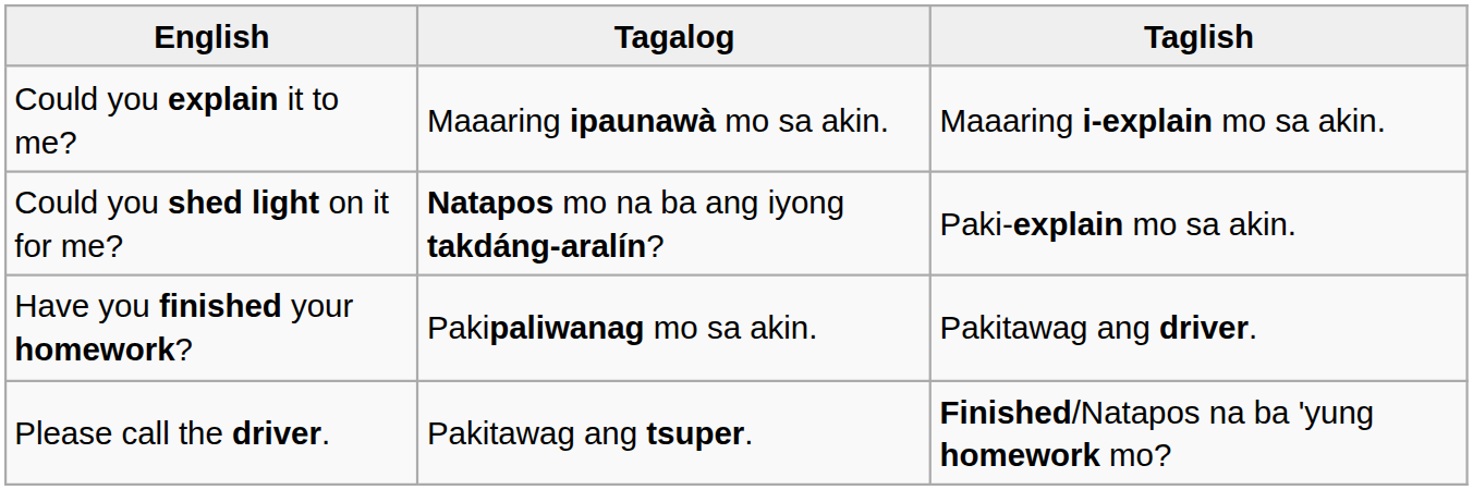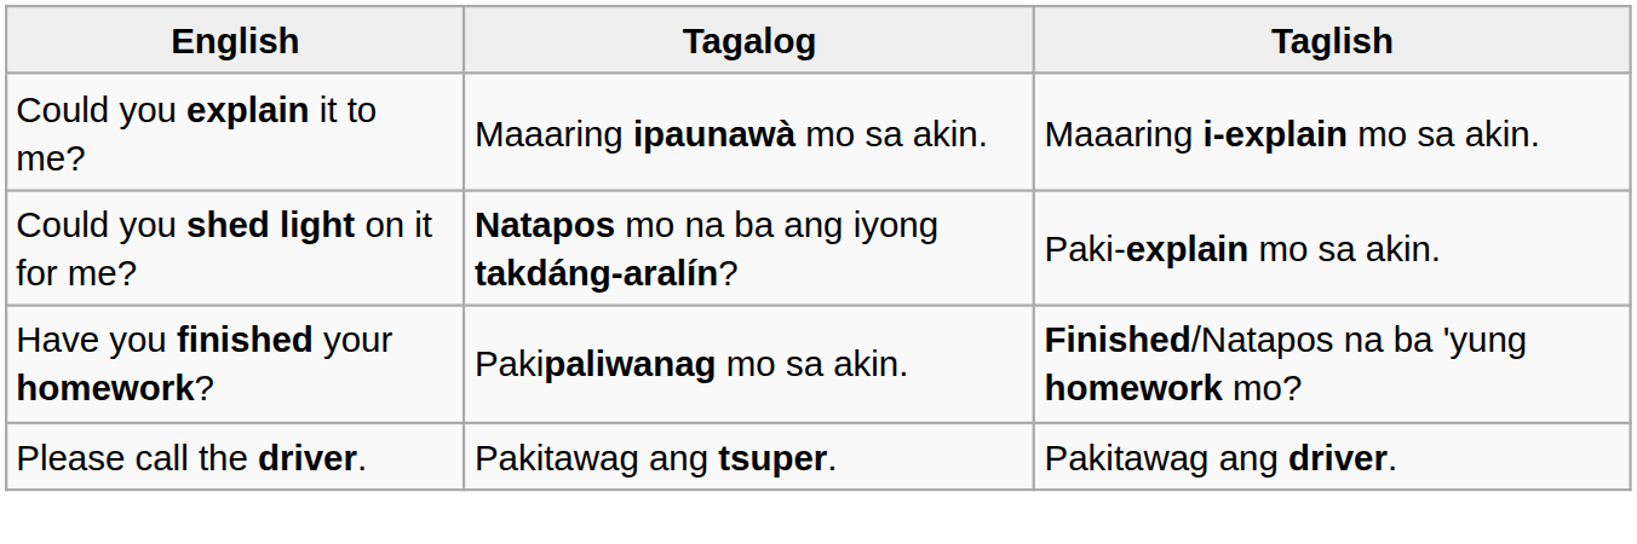Have you finished your homework? | Taglish: Pakitawag ang driver. -> Finished/Natapos na ba 'yung homework mo?
Please call the driver. | Taglish: Finished/Natapos na ba 'yung homework mo? -> Pakitawag ang driver.
